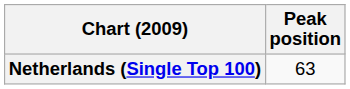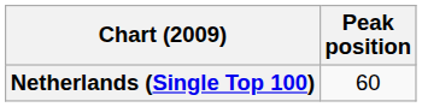Netherlands (Single Top 100) | Peak position: 63 -> 60
